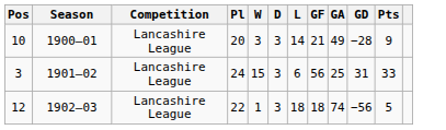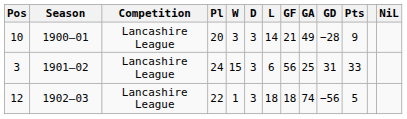+ column: NiL
